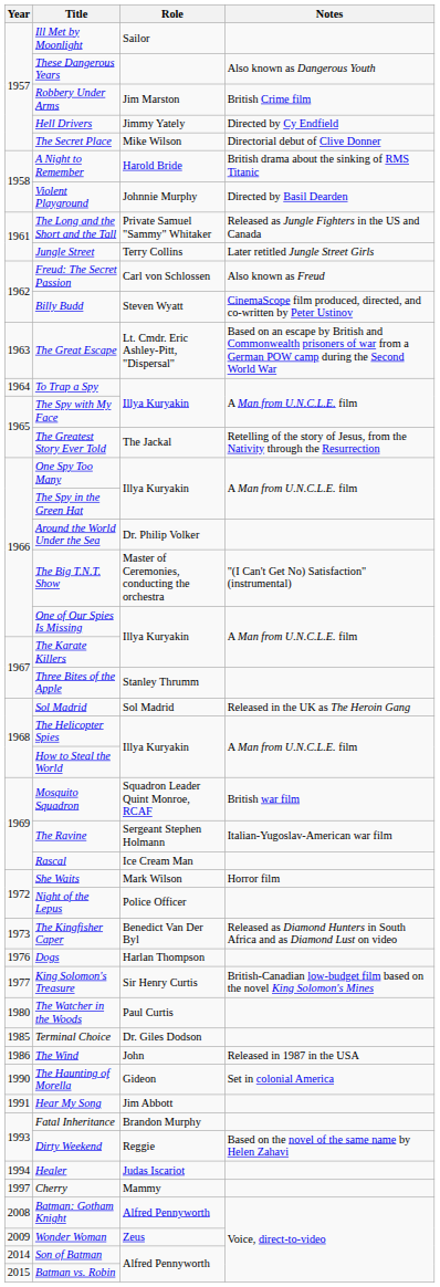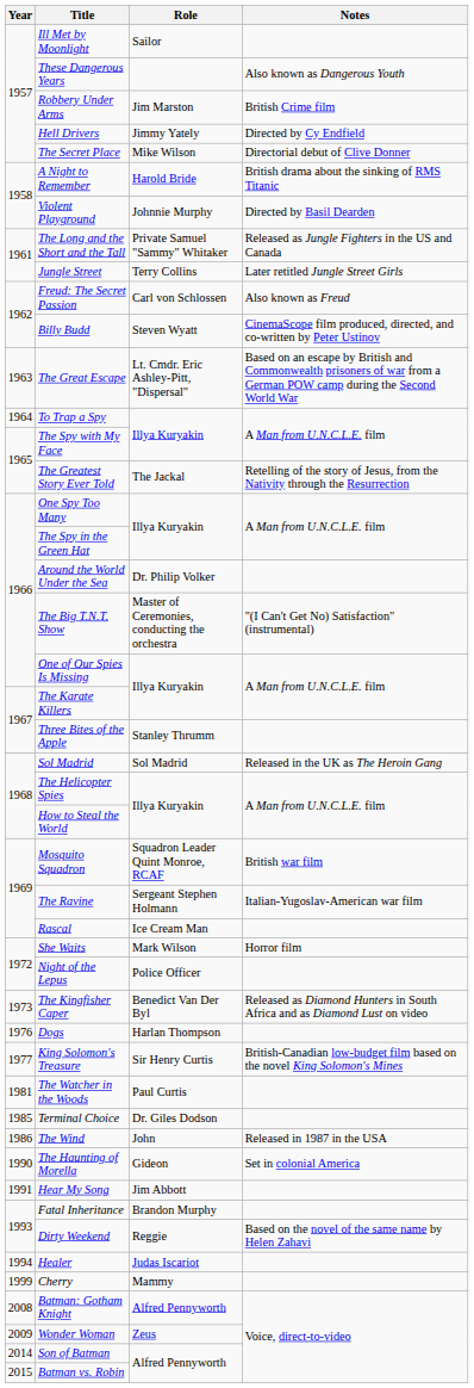The Watcher in the Woods | Year: 1980 -> 1981
Cherry | Year: 1997 -> 1999
